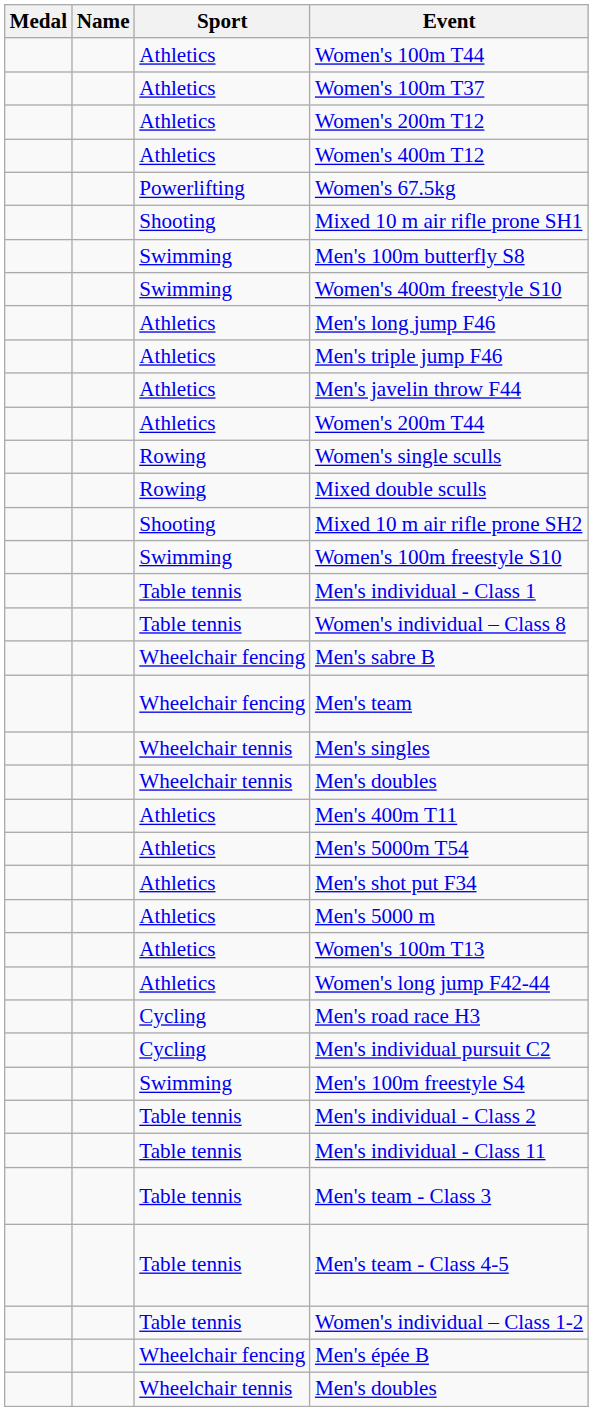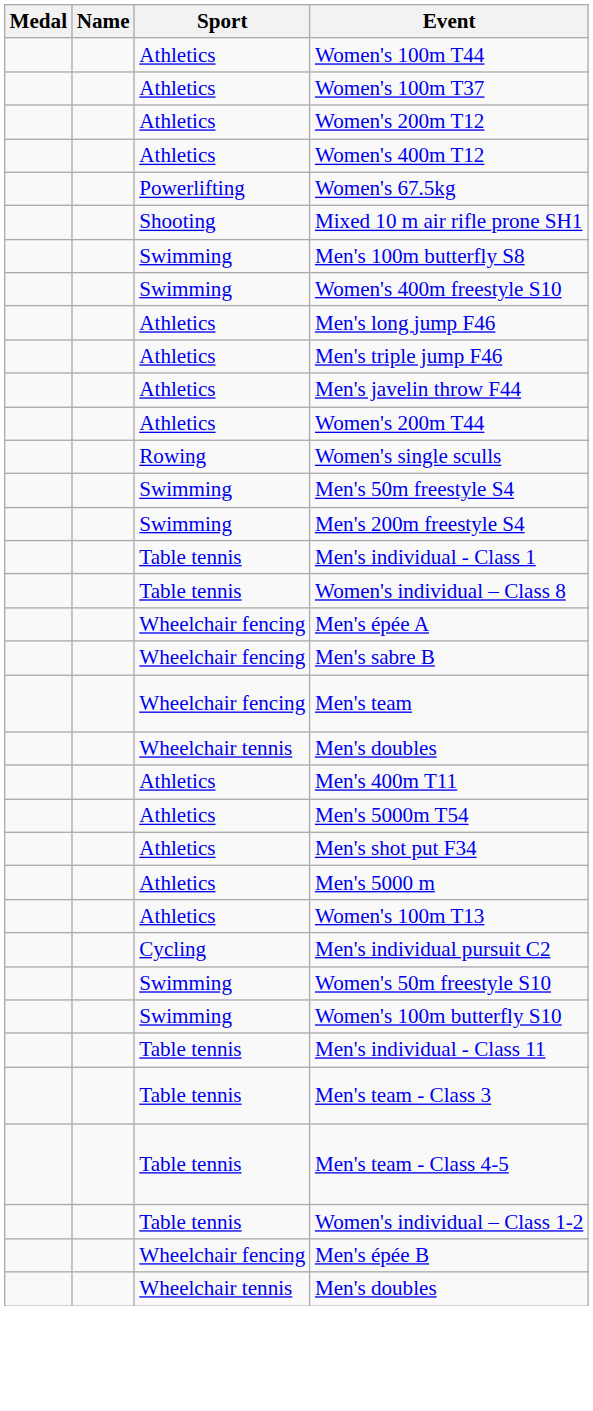- row: Rowing | Mixed double sculls
- row: Shooting | Mixed 10 m air rifle prone SH2
+ row: Swimming | Men's 50m freestyle S4
+ row: Swimming | Men's 200m freestyle S4
- row: Swimming | Women's 100m freestyle S10
+ row: Wheelchair fencing | Men's épée A
- row: Wheelchair tennis | Men's singles
- row: Athletics | Women's long jump F42-44
- row: Cycling | Men's road race H3
- row: Swimming | Men's 100m freestyle S4
+ row: Swimming | Women's 50m freestyle S10
+ row: Swimming | Women's 100m butterfly S10
- row: Table tennis | Men's individual - Class 2
